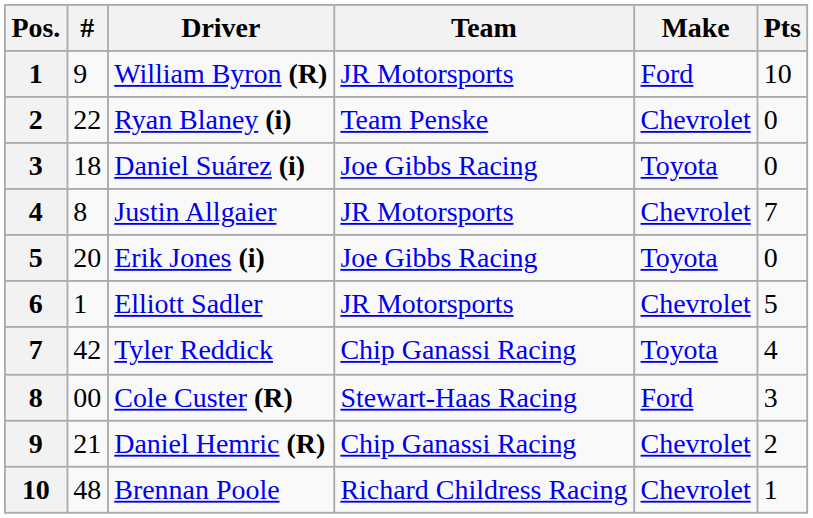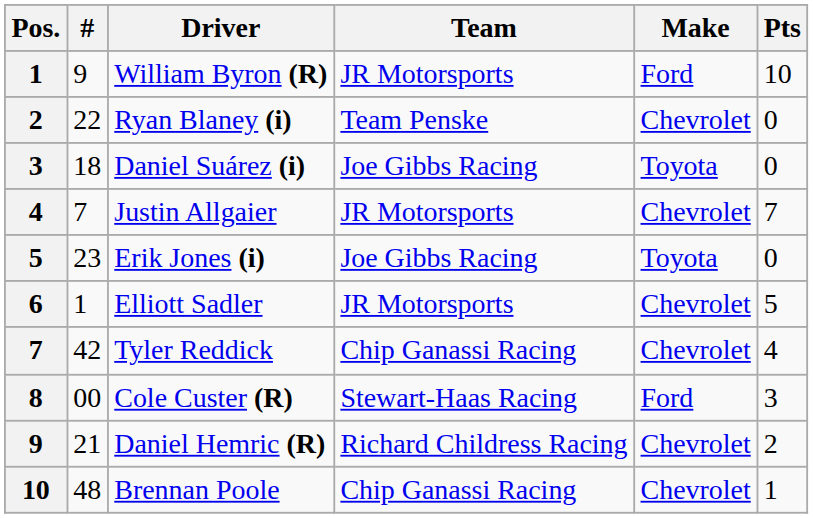Justin Allgaier | #: 8 -> 7
Erik Jones (i) | #: 20 -> 23
Tyler Reddick | Make: Toyota -> Chevrolet
Daniel Hemric (R) | Team: Chip Ganassi Racing -> Richard Childress Racing
Brennan Poole | Team: Richard Childress Racing -> Chip Ganassi Racing
